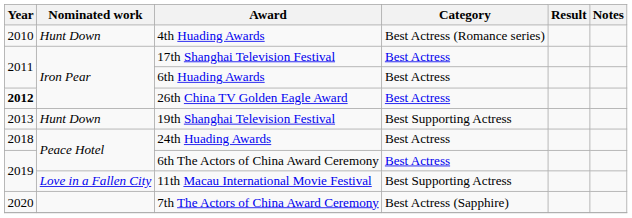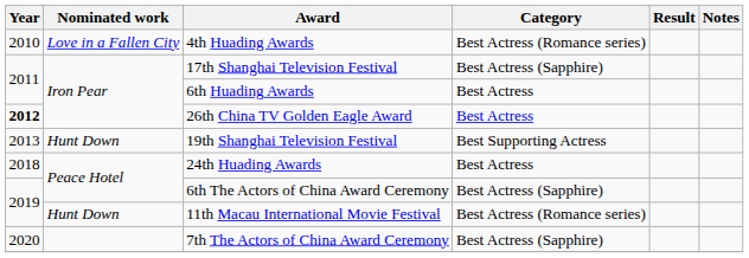4th Huading Awards | Nominated work: Hunt Down -> Love in a Fallen City
17th Shanghai Television Festival | Category: Best Actress -> Best Actress (Sapphire)
6th The Actors of China Award Ceremony | Category: Best Actress -> Best Actress (Sapphire)
11th Macau International Movie Festival | Nominated work: Love in a Fallen City -> Hunt Down
11th Macau International Movie Festival | Category: Best Supporting Actress -> Best Actress (Romance series)
